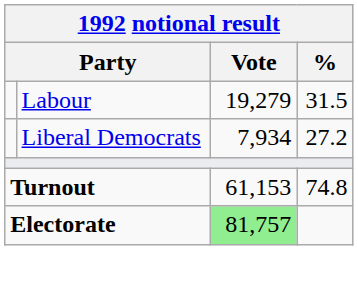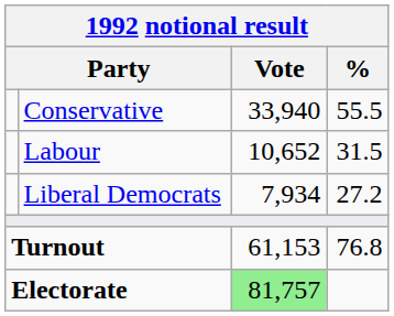+ row: Conservative | 33,940 | 55.5
Labour | Vote: 19,279 -> 10,652
Turnout | %: 74.8 -> 76.8
